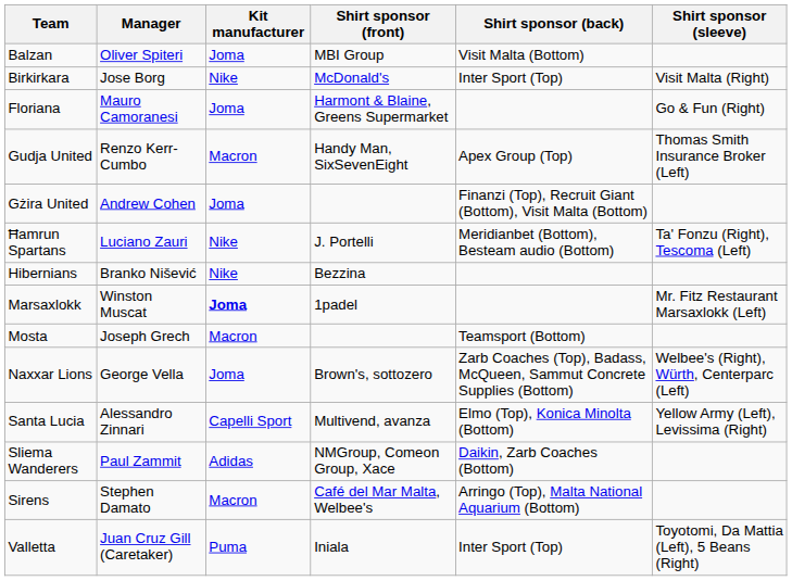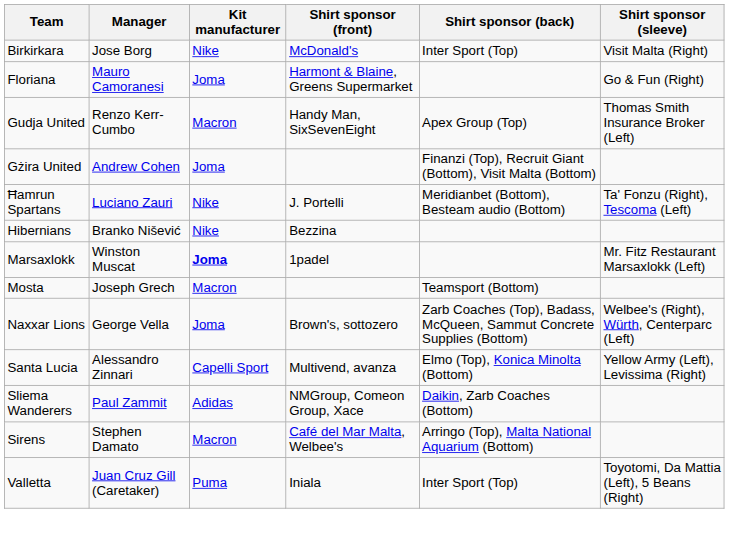- row: Balzan | Oliver Spiteri | Joma | MBI Group | Visit Malta (Bottom)
